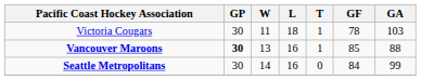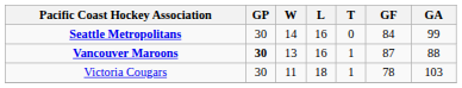rows swapped: Seattle Metropolitans <-> Victoria Cougars
Vancouver Maroons | GF: 85 -> 87
